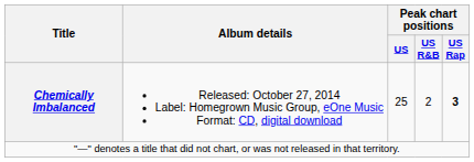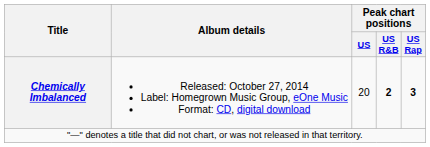Chemically Imbalanced | Peak chart positions / US: 25 -> 20
Chemically Imbalanced | Peak chart positions / US R&B: normal -> bold
